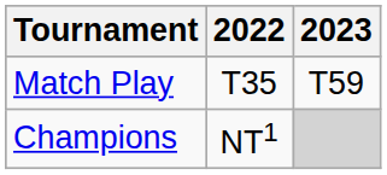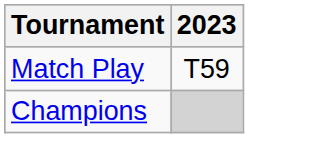- column: 2022 | T35 | NT1
